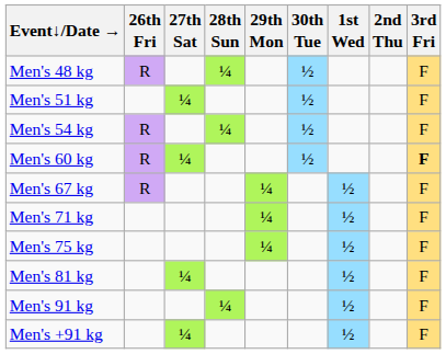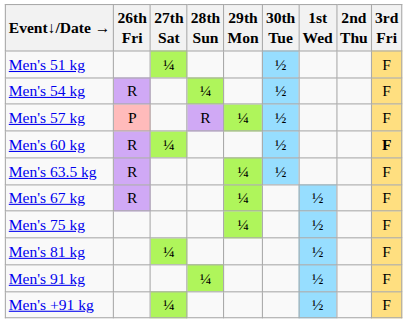- row: Men's 48 kg | R | ¼ | ½ | F
+ row: Men's 57 kg | P | R | ¼ | ½ | F
+ row: Men's 63.5 kg | R | ¼ | ½ | F
- row: Men's 71 kg | ¼ | ½ | F
